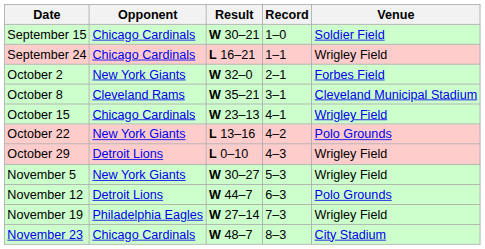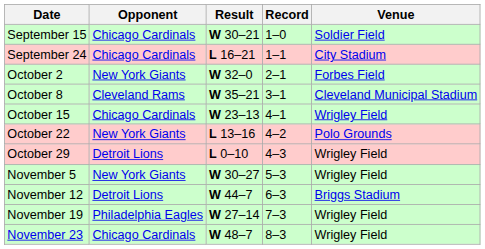September 24 | Venue: Wrigley Field -> City Stadium
November 12 | Venue: Polo Grounds -> Briggs Stadium
November 23 | Venue: City Stadium -> Wrigley Field
